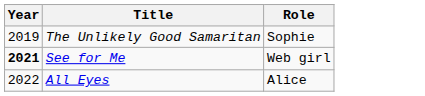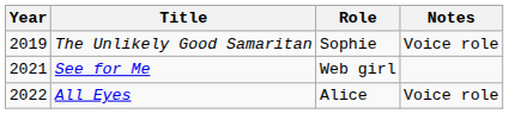+ column: Notes | Voice role | Voice role
See for Me | Year: bold -> normal
